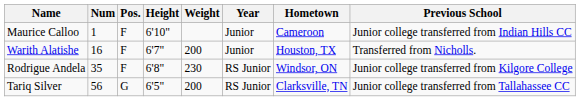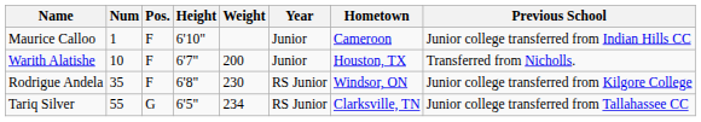Warith Alatishe | Num: 16 -> 10
Tariq Silver | Num: 56 -> 55
Tariq Silver | Weight: 200 -> 234
